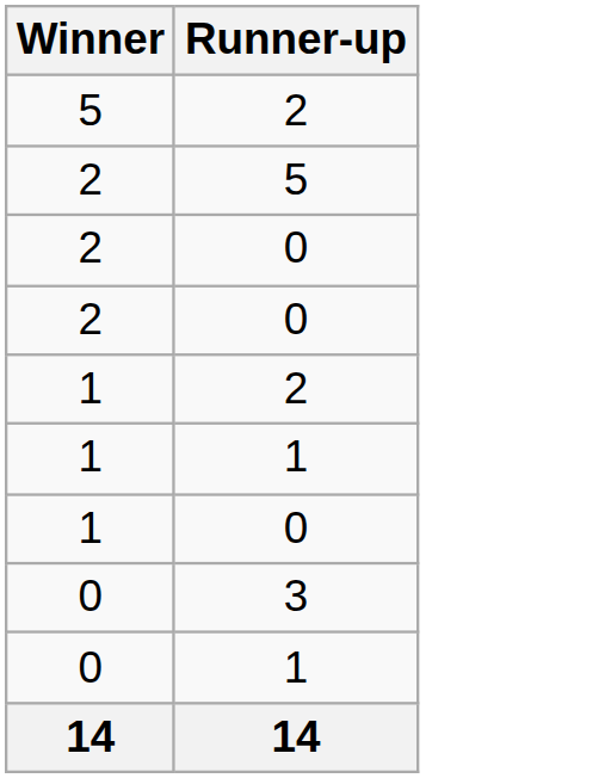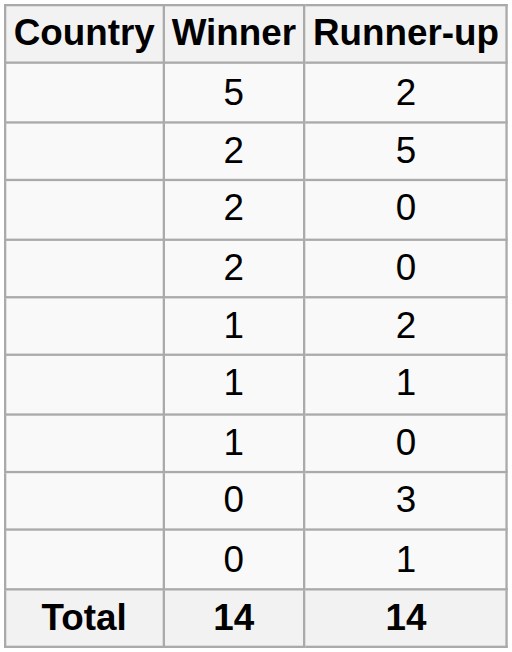+ column: Country | Total
